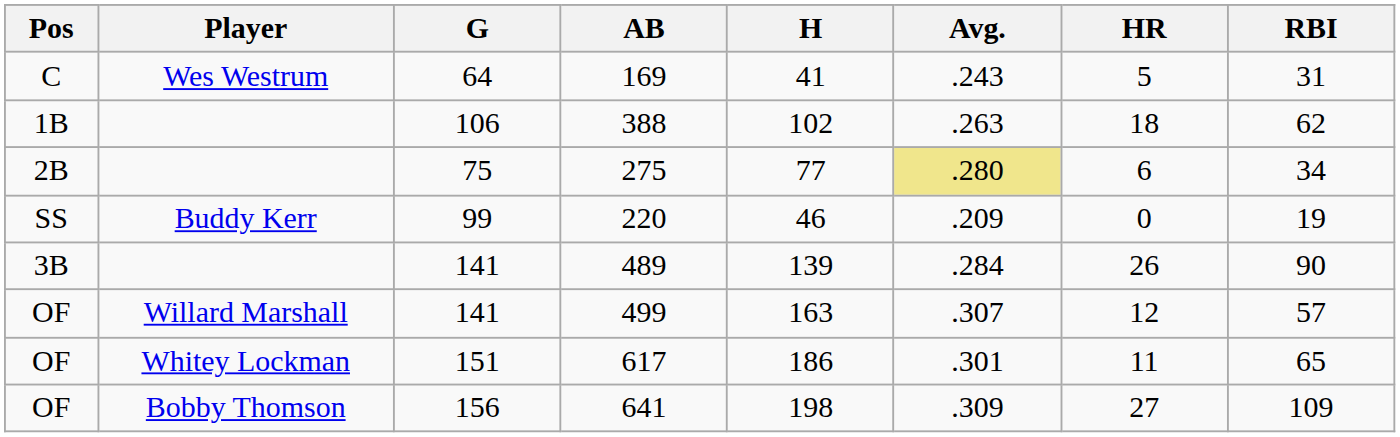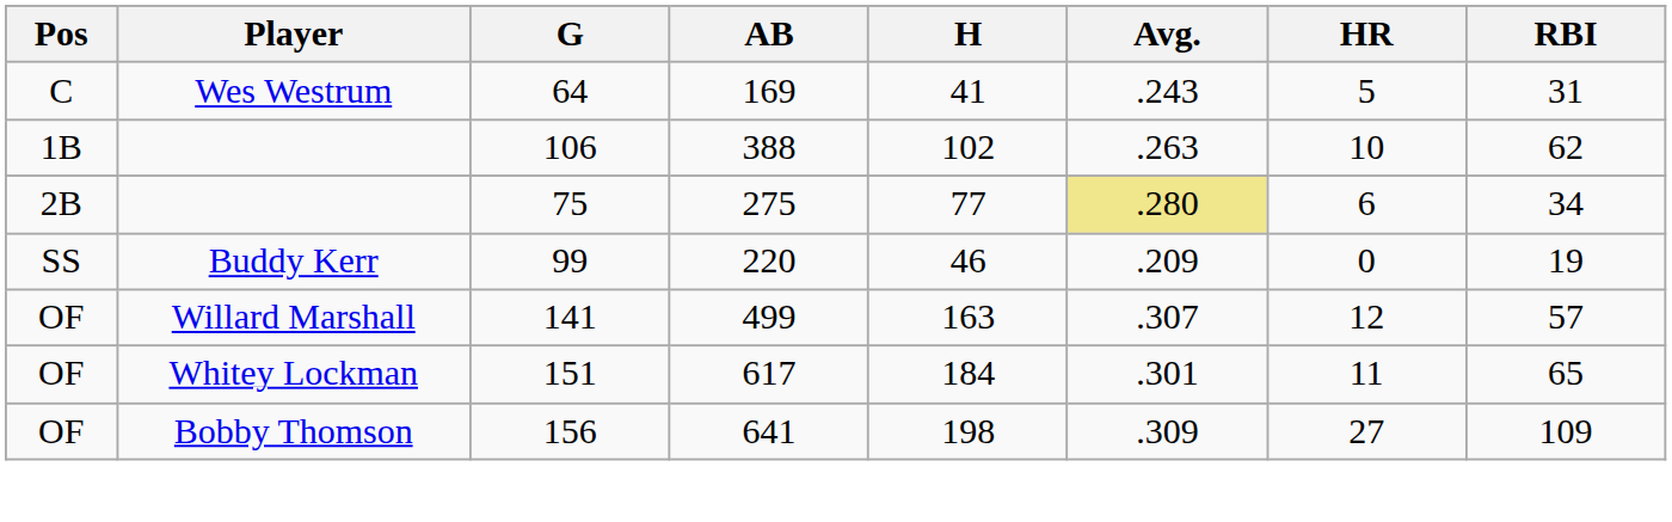388 | HR: 18 -> 10
- row: 3B | 141 | 489 | 139 | .284 | 26 | 90
617 | H: 186 -> 184
